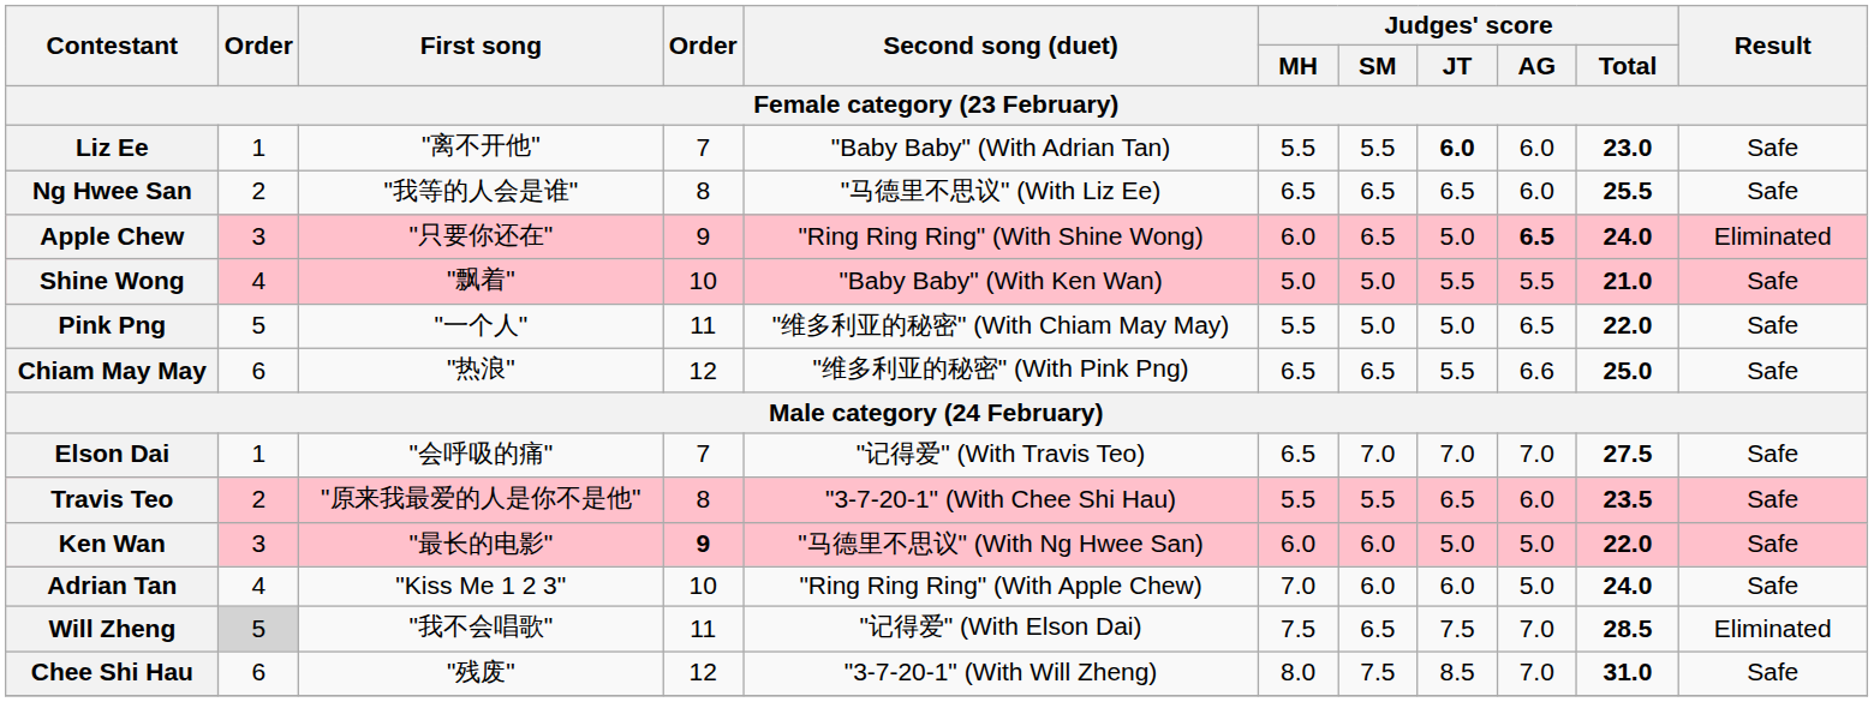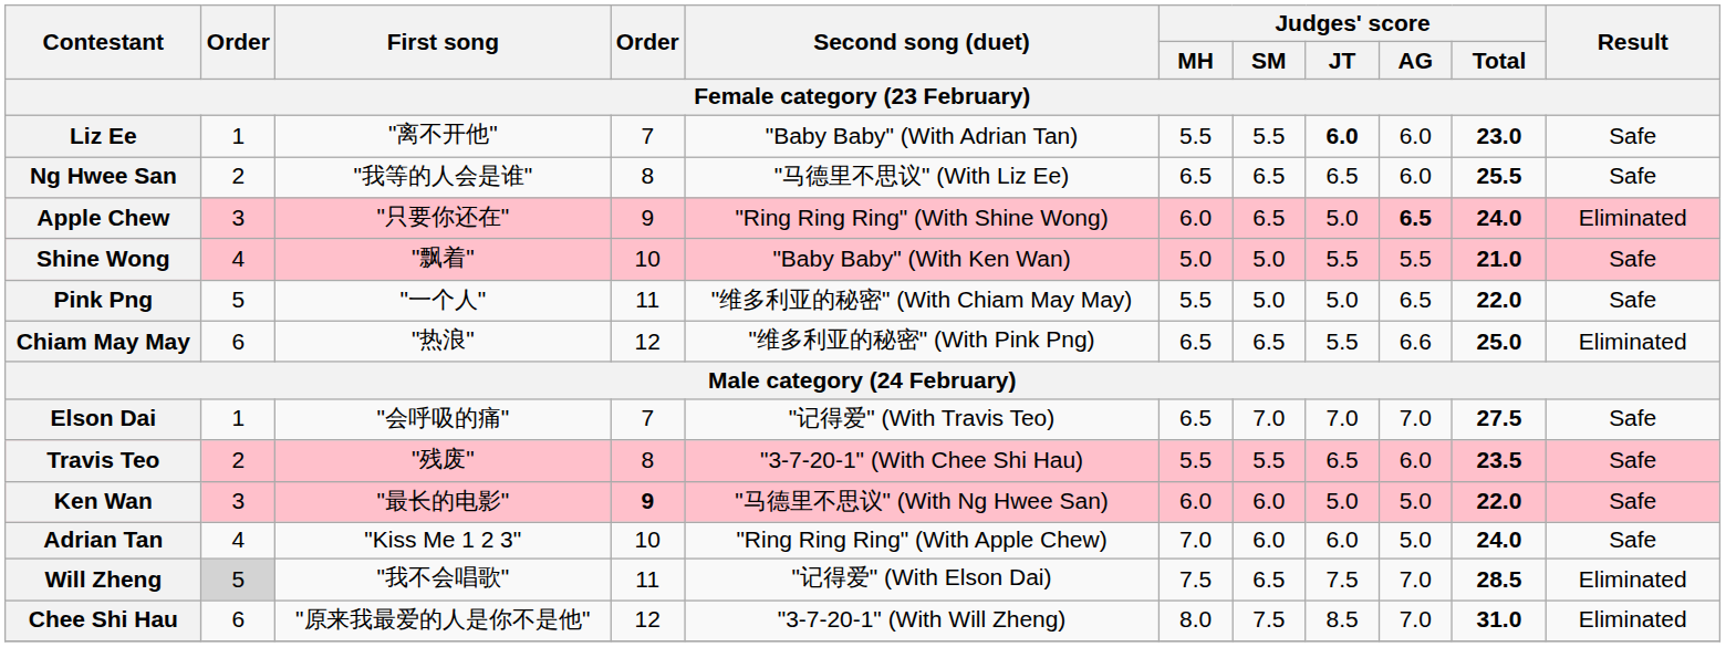Chiam May May | Result: Safe -> Eliminated
Travis Teo | First song: "原来我最爱的人是你不是他" -> "残废"
Chee Shi Hau | First song: "残废" -> "原来我最爱的人是你不是他"
Chee Shi Hau | Result: Safe -> Eliminated
